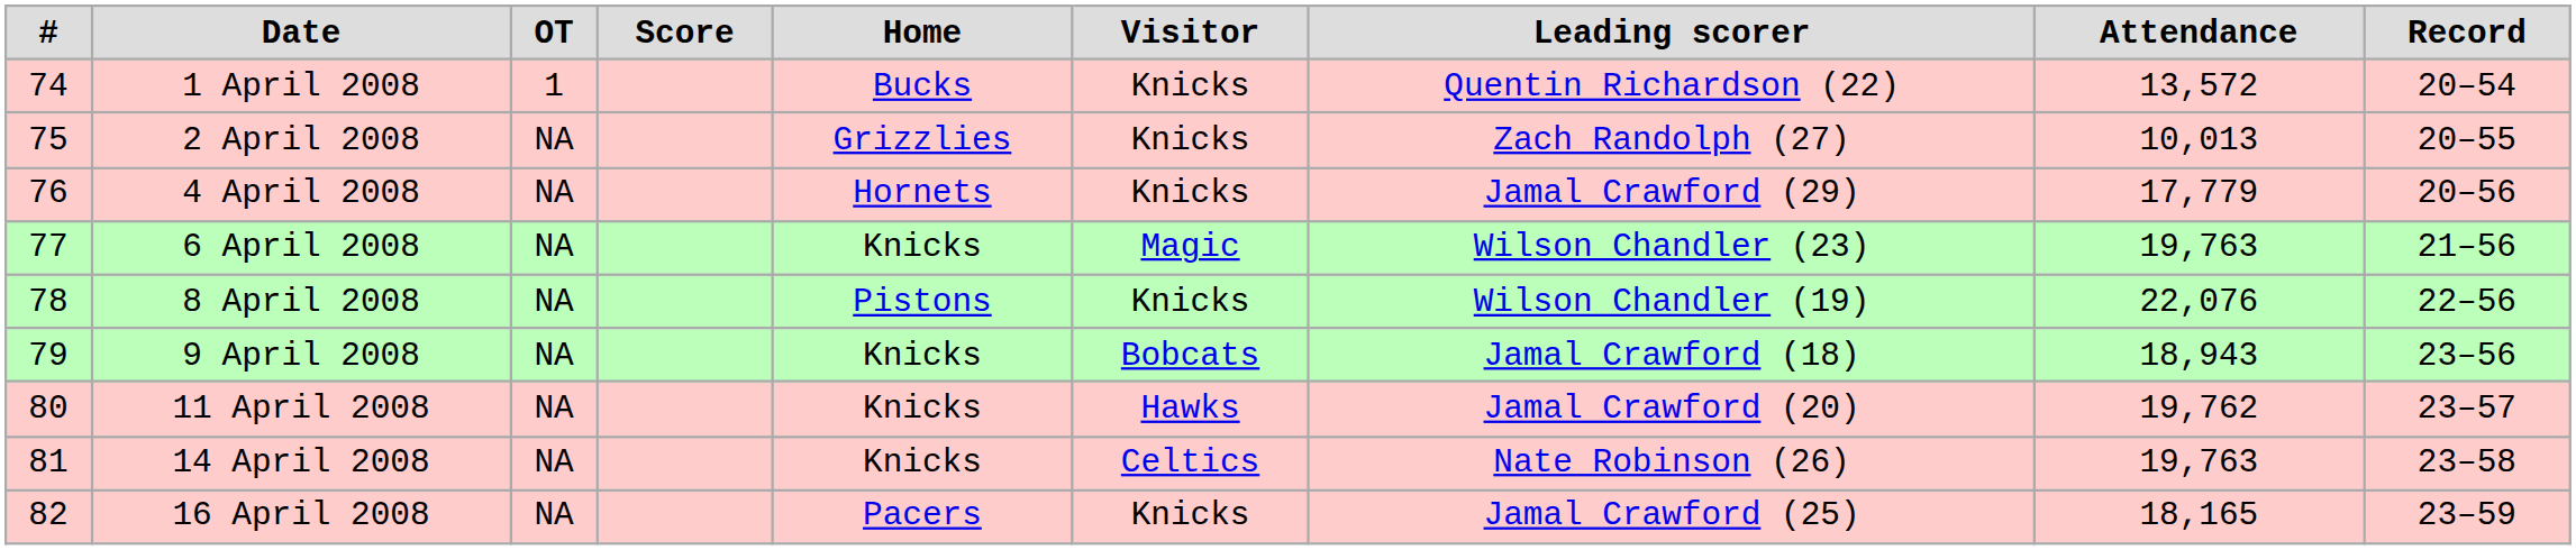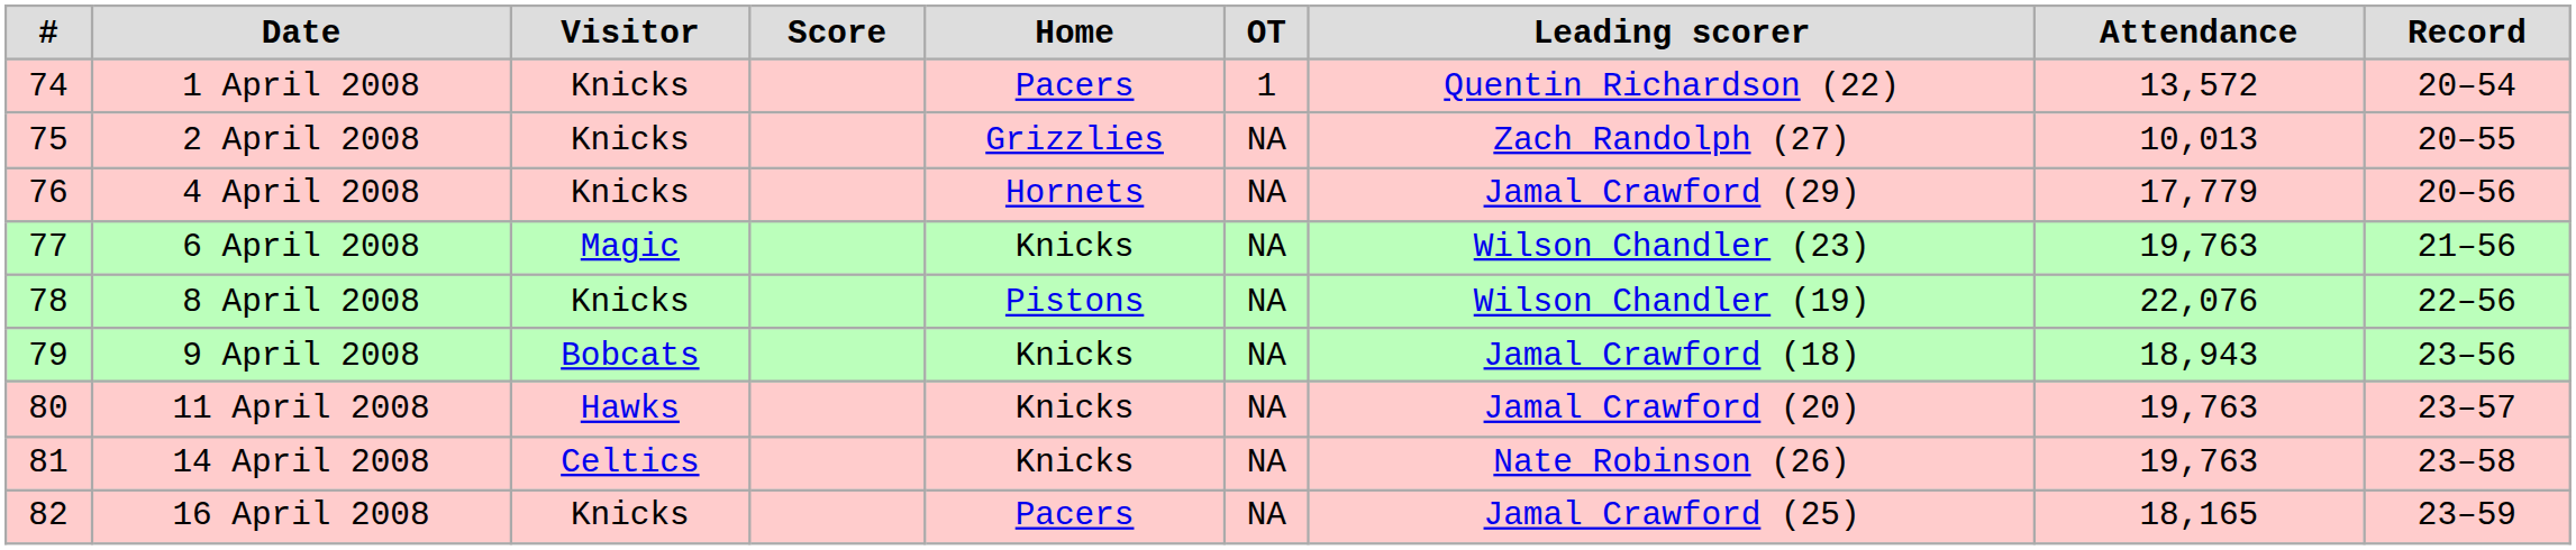columns swapped: Visitor <-> OT
1 April 2008 | Home: Bucks -> Pacers
11 April 2008 | Attendance: 19,762 -> 19,763
